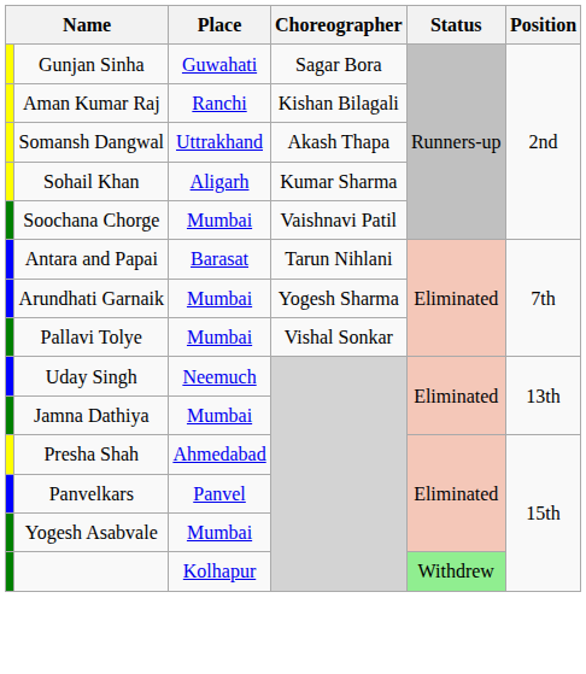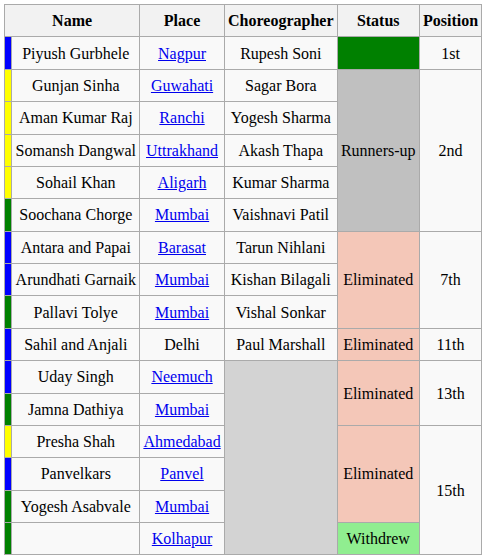+ row: Piyush Gurbhele | Nagpur | Rupesh Soni | 1st
Aman Kumar Raj | Choreographer: Kishan Bilagali -> Yogesh Sharma
Arundhati Garnaik | Choreographer: Yogesh Sharma -> Kishan Bilagali
+ row: Sahil and Anjali | Delhi | Paul Marshall | Eliminated | 11th
